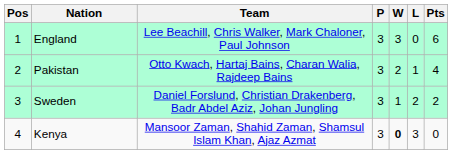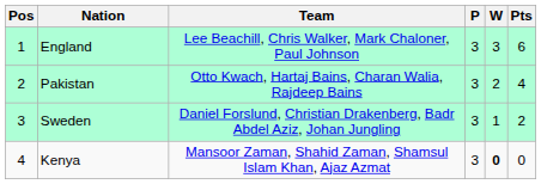- column: L | 0 | 1 | 2 | 3
